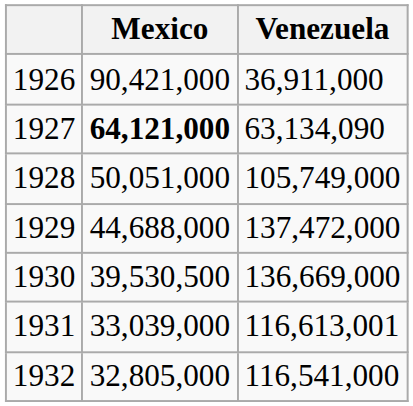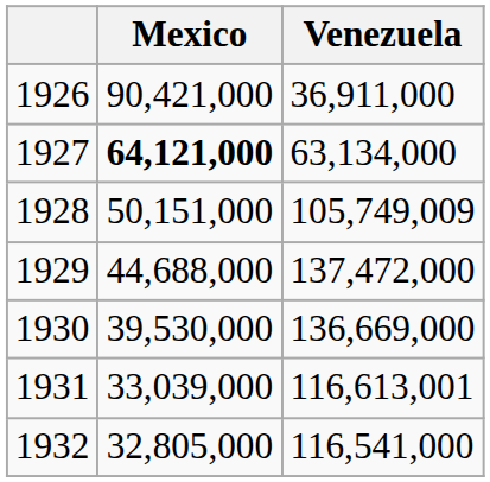1927 | Venezuela: 63,134,090 -> 63,134,000
1928 | Mexico: 50,051,000 -> 50,151,000
1928 | Venezuela: 105,749,000 -> 105,749,009
1930 | Mexico: 39,530,500 -> 39,530,000
